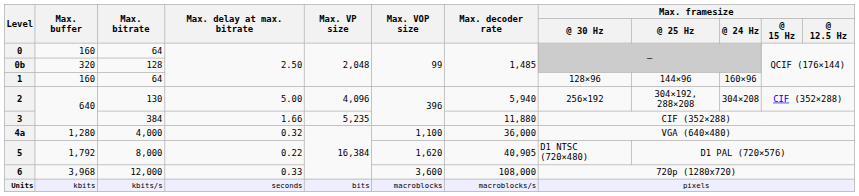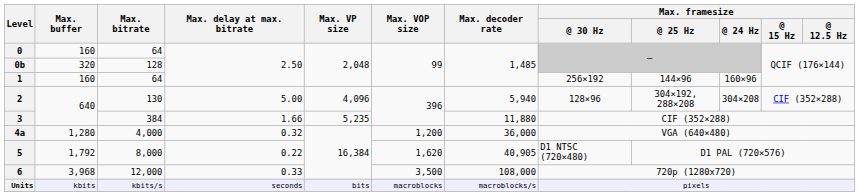1 | Max. framesize / @ 30 Hz: 128×96 -> 256×192
2 | Max. framesize / @ 30 Hz: 256×192 -> 128×96
4a | Max. VOP size: 1,100 -> 1,200
6 | Max. VOP size: 3,600 -> 3,500
